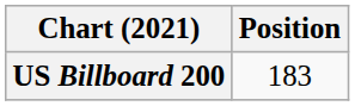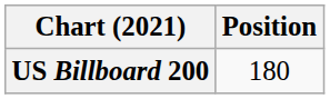US Billboard 200 | Position: 183 -> 180
